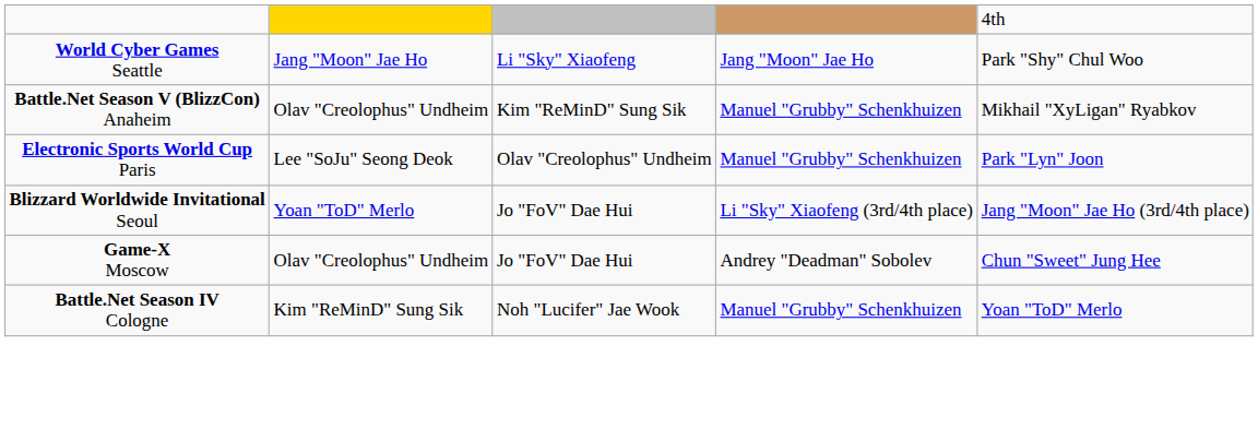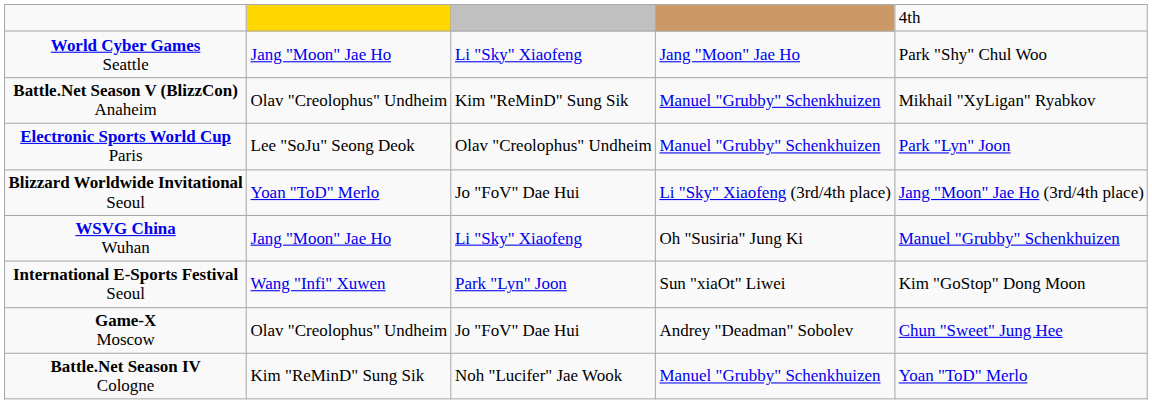+ row: WSVG China Wuhan | Jang "Moon" Jae Ho | Li "Sky" Xiaofeng | Oh "Susiria" Jung Ki | Manuel "Grubby" Schenkhuizen
+ row: International E-Sports Festival Seoul | Wang "Infi" Xuwen | Park "Lyn" Joon | Sun "xiaOt" Liwei | Kim "GoStop" Dong Moon
